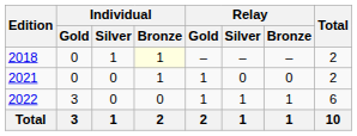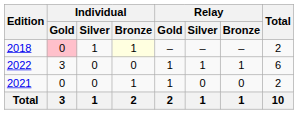2018 | Individual / Gold: no background -> pink background
rows swapped: 2021 <-> 2022
